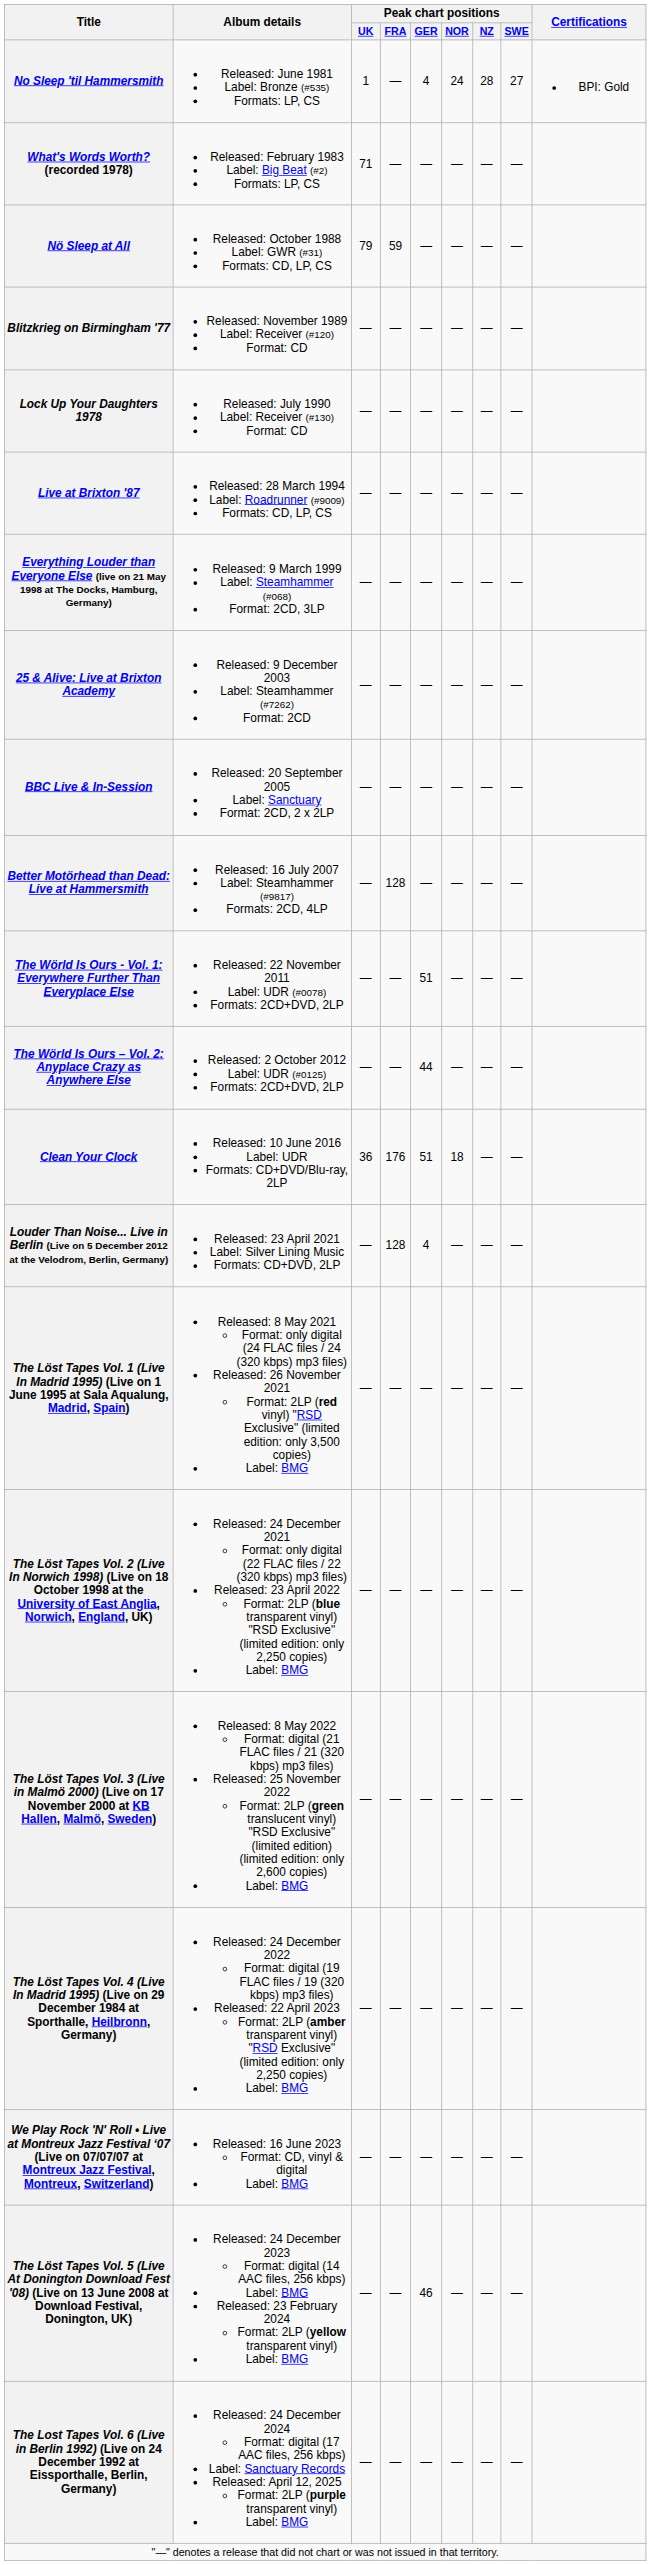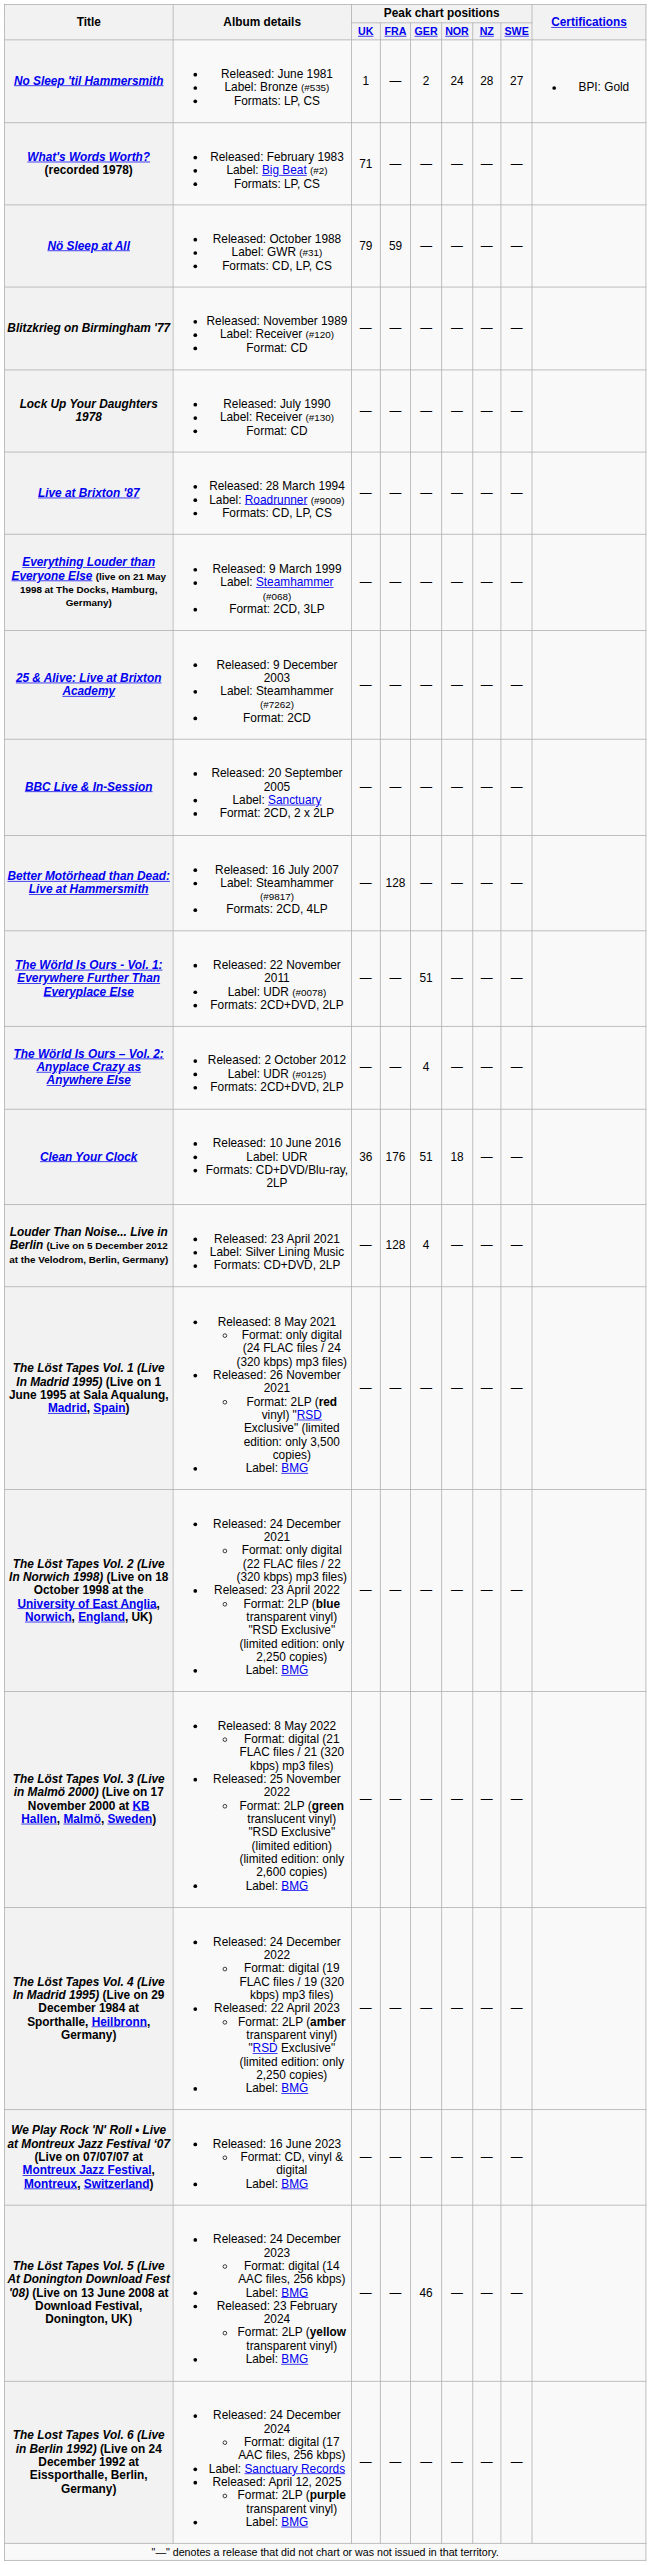No Sleep 'til Hammersmith | Peak chart positions / GER: 4 -> 2
The Wörld Is Ours – Vol. 2: Anyplace Crazy as Anywhere Else | Peak chart positions / GER: 44 -> 4
